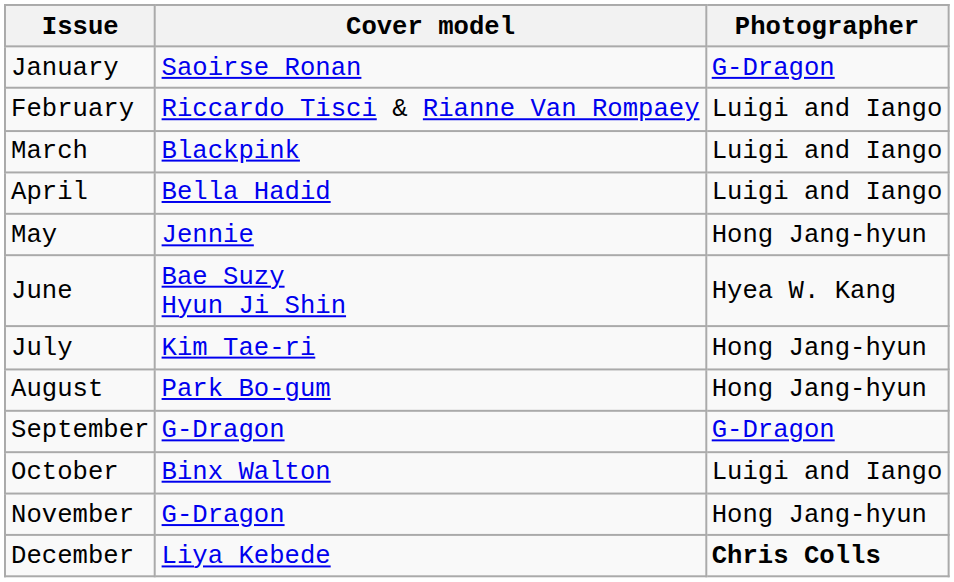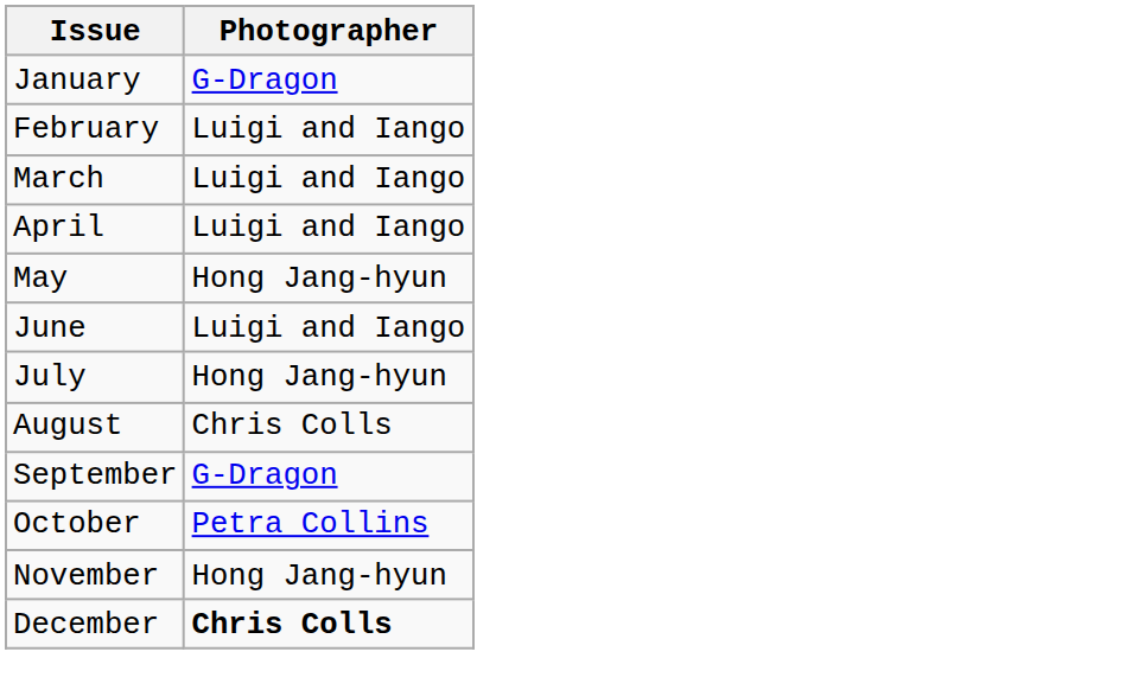- column: Cover model | Saoirse Ronan | Riccardo Tisci & Rianne Van Rompaey | Blackpink | Bella Hadid | Jennie | Bae Suzy Hyun Ji Shin | Kim Tae-ri | Park Bo-gum | G-Dragon | Binx Walton | G-Dragon | Liya Kebede
June | Photographer: Hyea W. Kang -> Luigi and Iango
August | Photographer: Hong Jang-hyun -> Chris Colls
October | Photographer: Luigi and Iango -> Petra Collins
